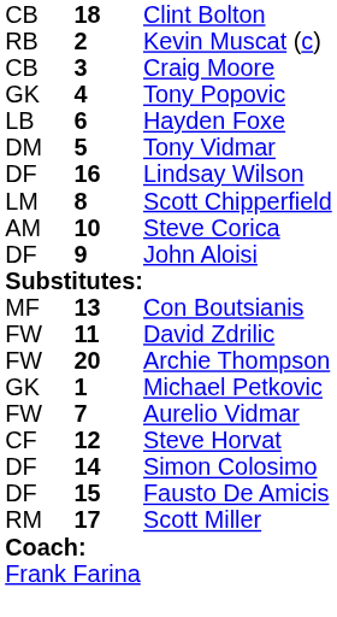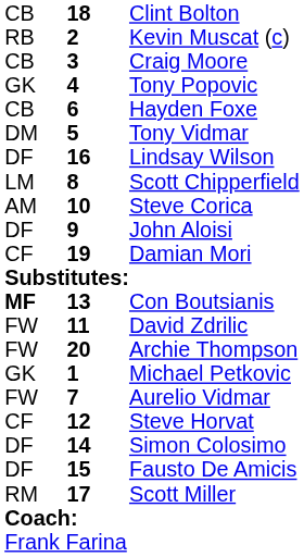Hayden Foxe | column 1: LB -> CB
+ row: CF | 19 | Damian Mori
Con Boutsianis | column 1: normal -> bold
